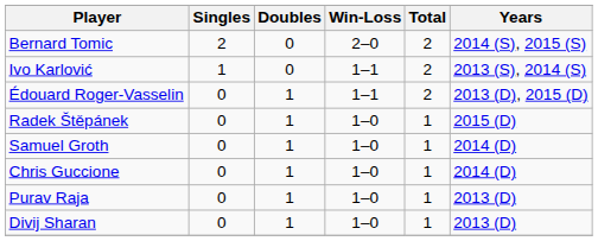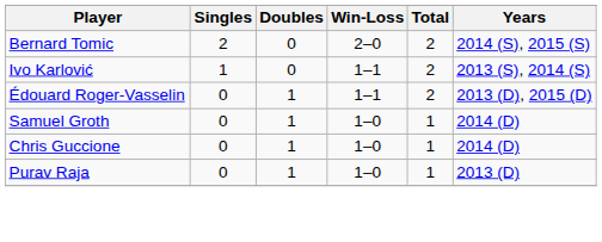- row: Radek Štěpánek | 0 | 1 | 1–0 | 1 | 2015 (D)
- row: Divij Sharan | 0 | 1 | 1–0 | 1 | 2013 (D)
